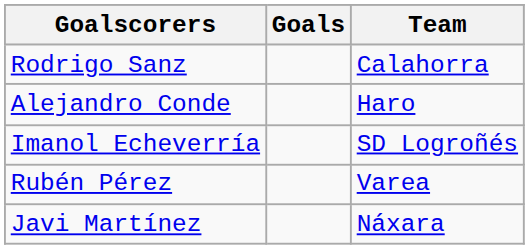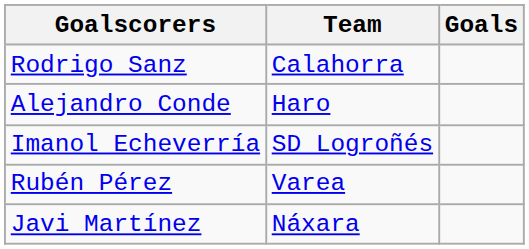columns swapped: Goals <-> Team
